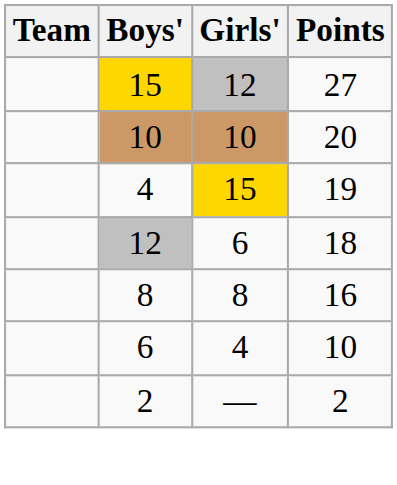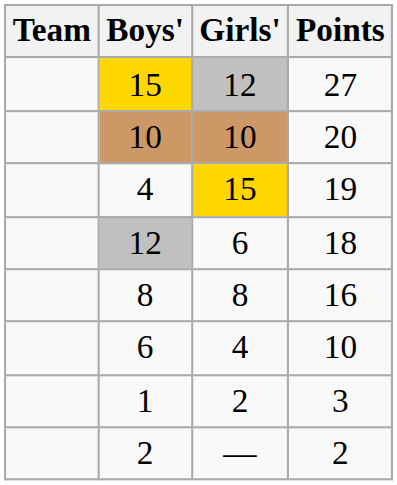+ row: 1 | 2 | 3
